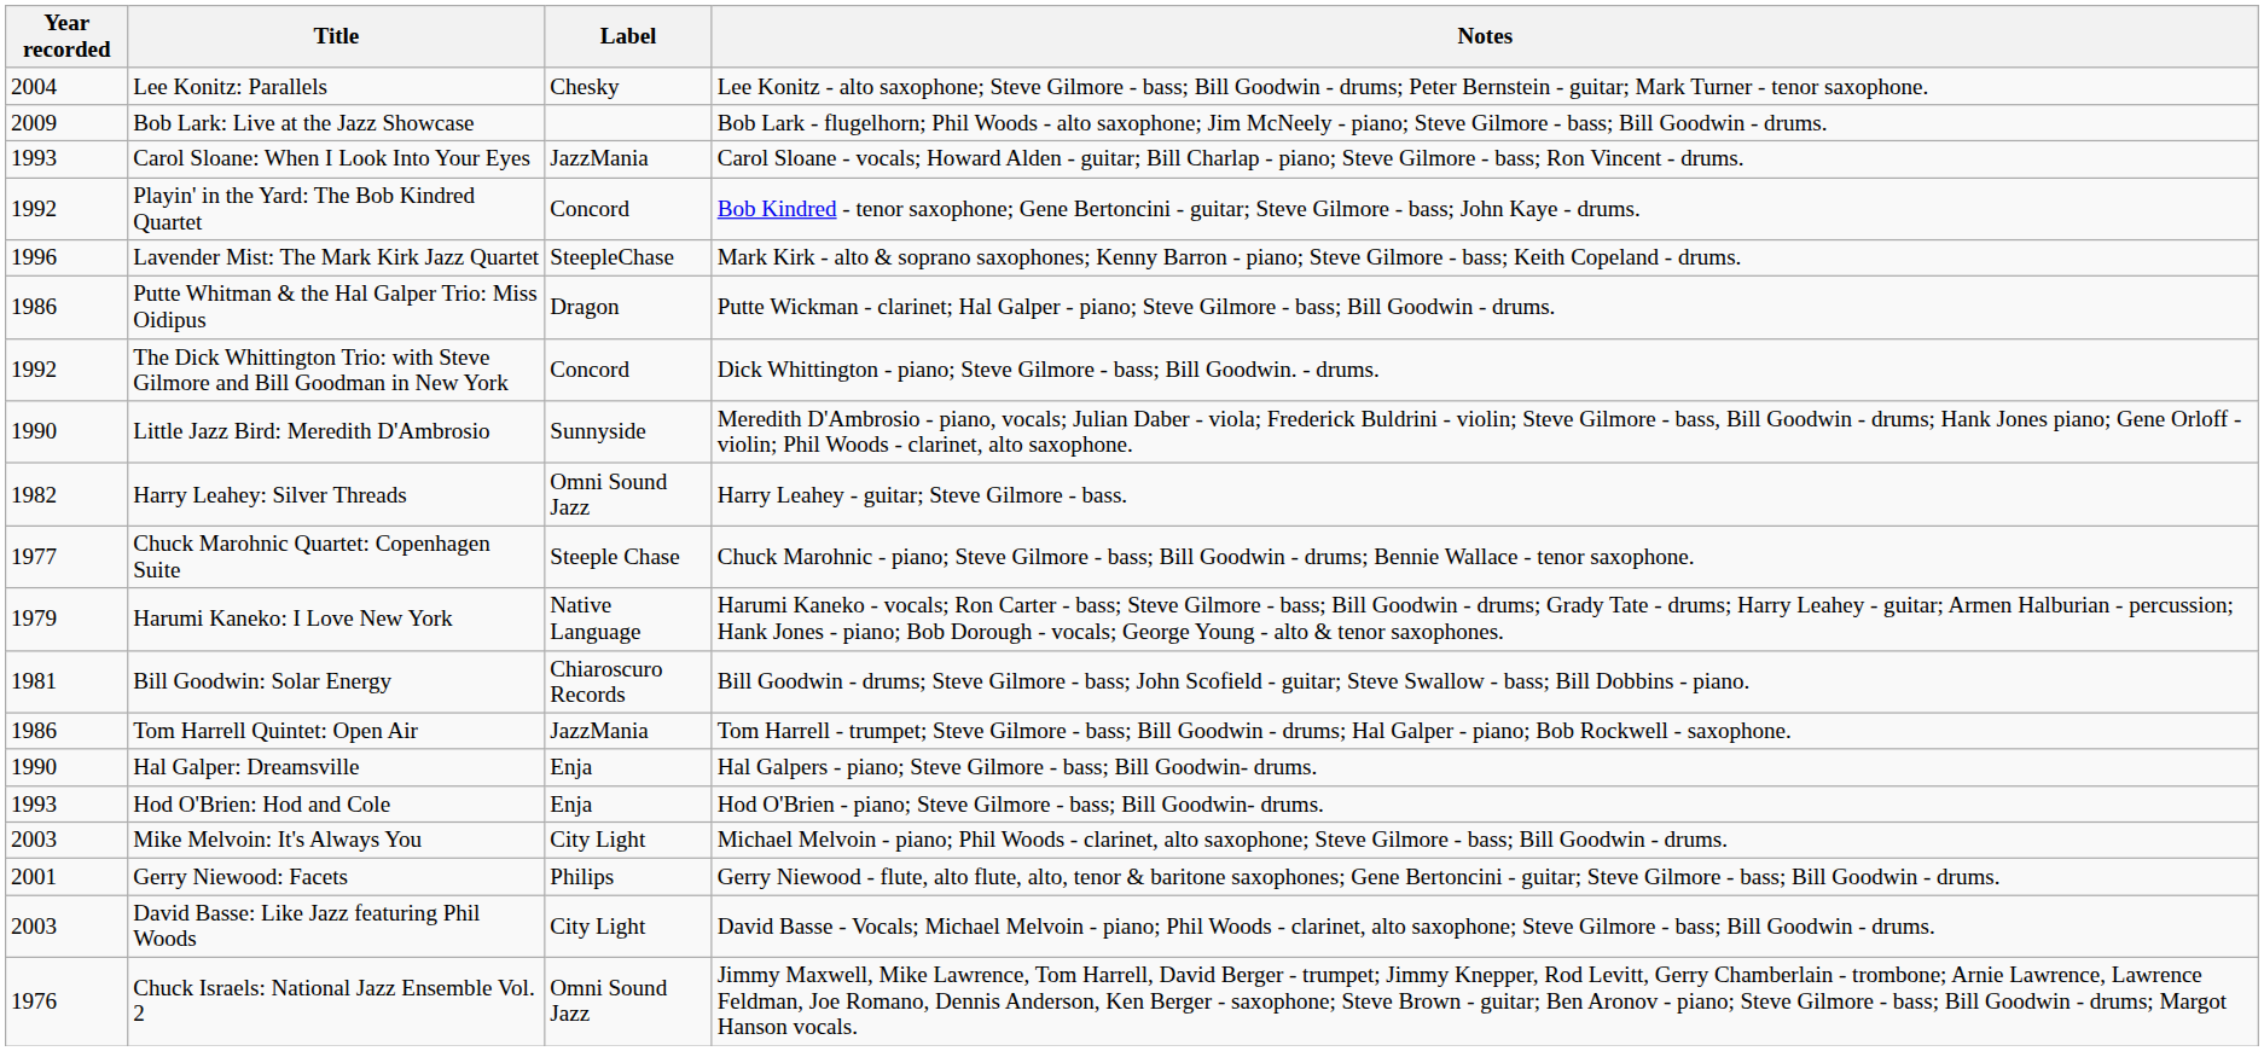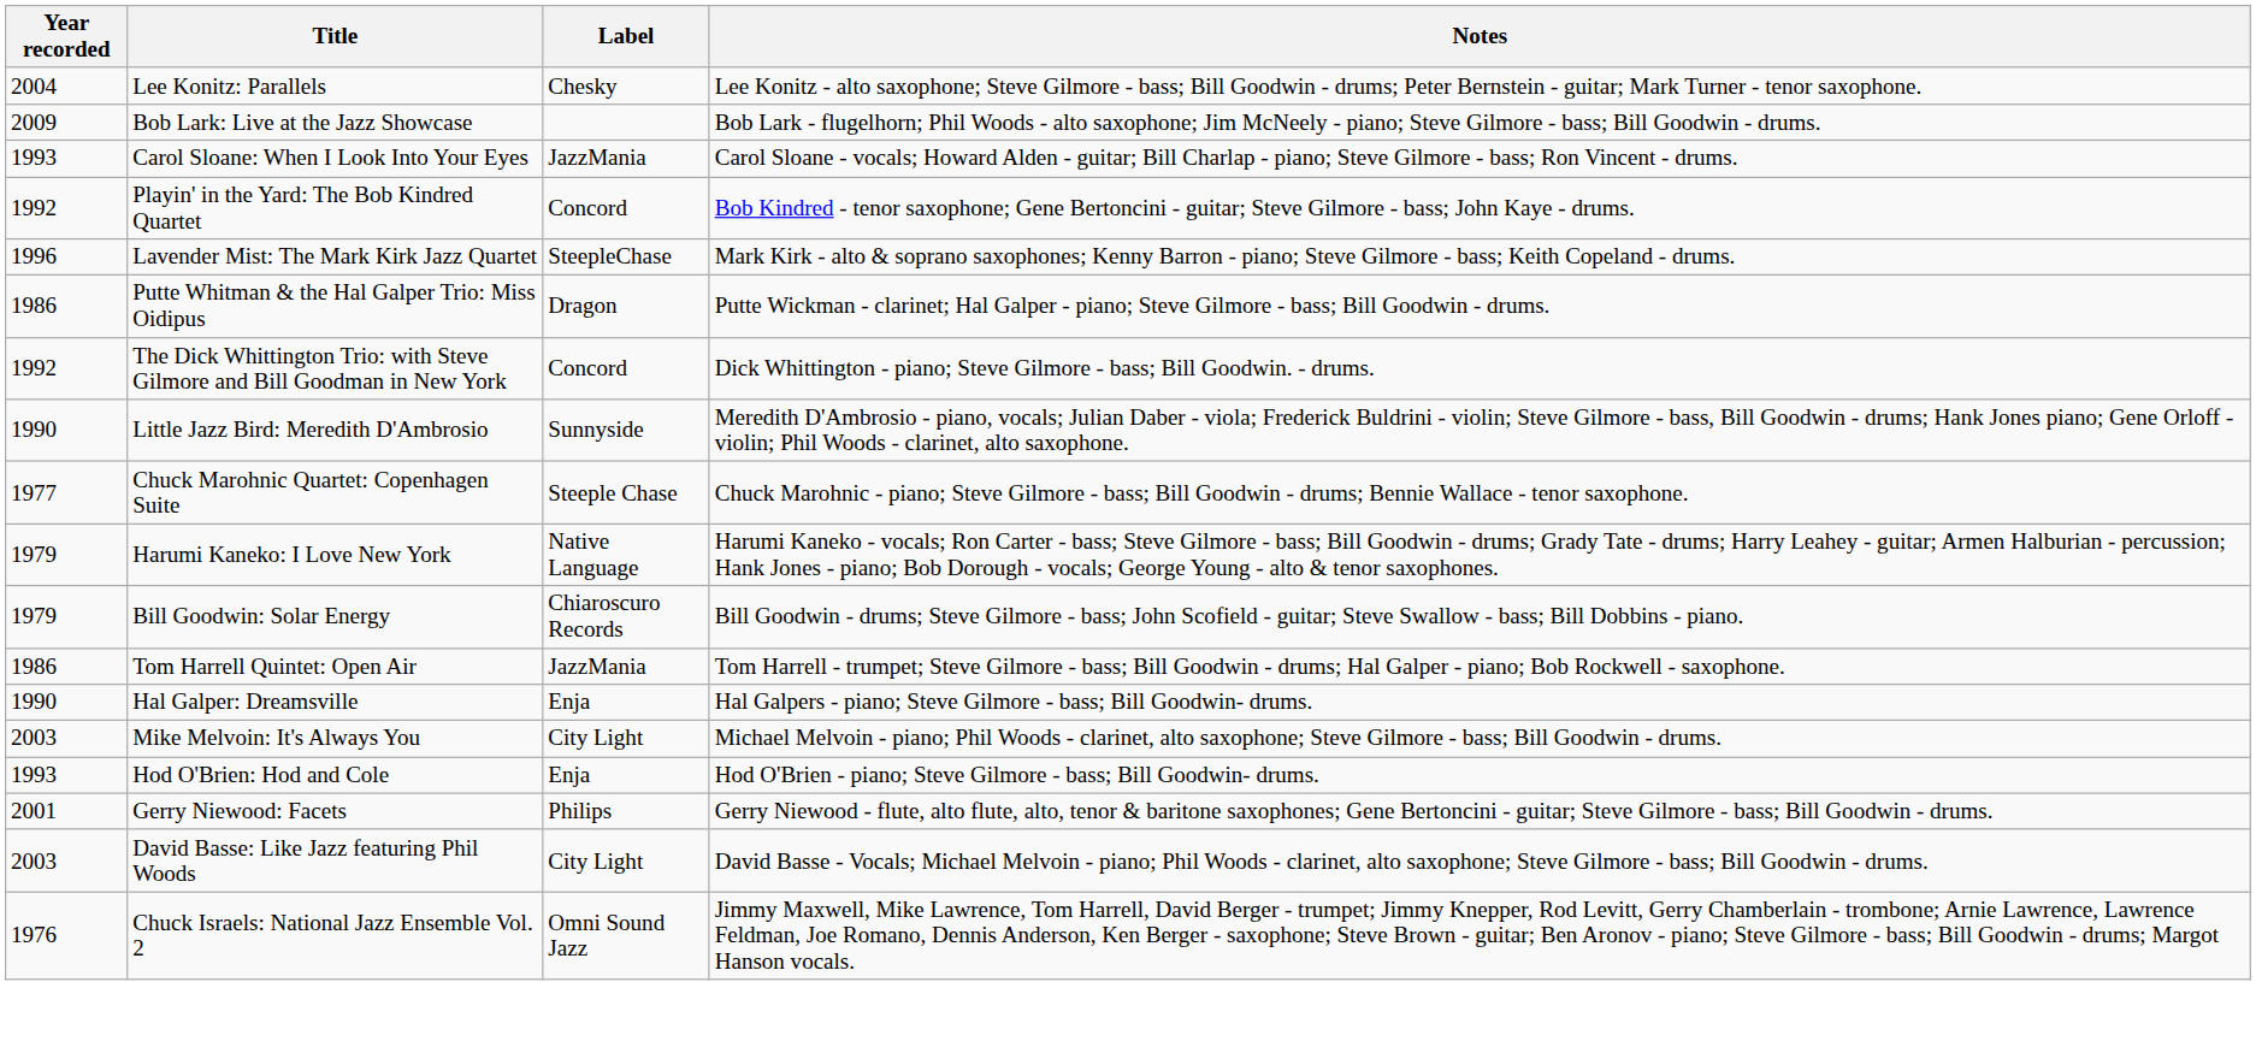- row: 1982 | Harry Leahey: Silver Threads | Omni Sound Jazz | Harry Leahey - guitar; Steve Gilmore - bass.
Bill Goodwin: Solar Energy | Year recorded: 1981 -> 1979
rows swapped: Hod O'Brien: Hod and Cole <-> Mike Melvoin: It's Always You
